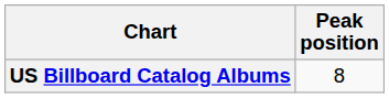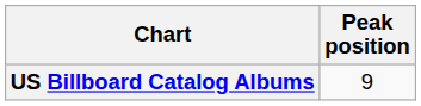US Billboard Catalog Albums | Peak position: 8 -> 9
